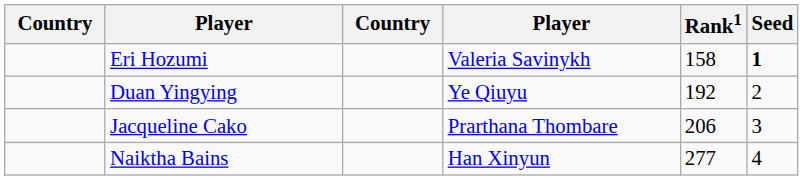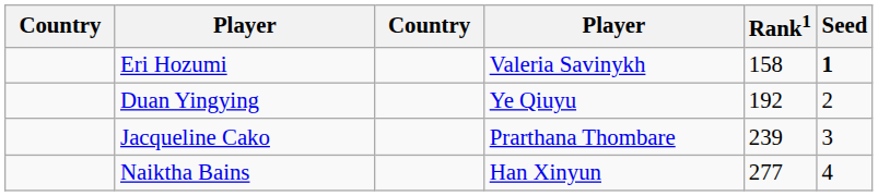Jacqueline Cako | Rank1: 206 -> 239
